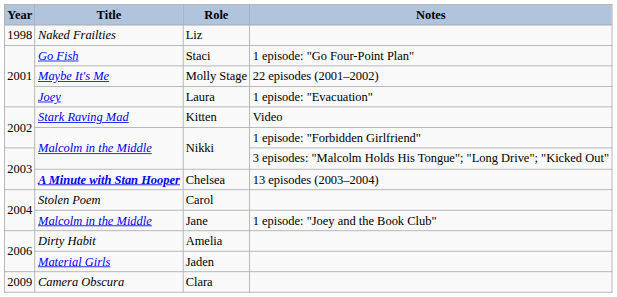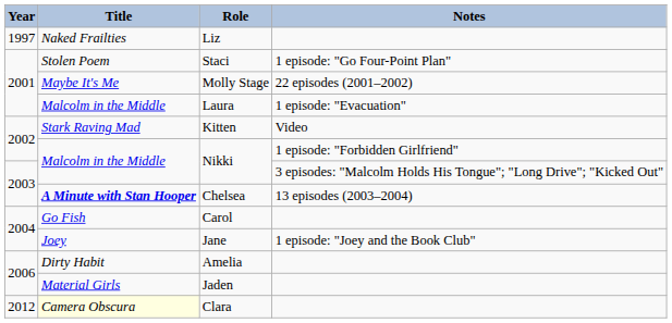Liz | Year: 1998 -> 1997
Staci | Title: Go Fish -> Stolen Poem
Laura | Title: Joey -> Malcolm in the Middle
Carol | Title: Stolen Poem -> Go Fish
Jane | Title: Malcolm in the Middle -> Joey
Clara | Year: 2009 -> 2012
Clara | Title: no background -> lightyellow background
